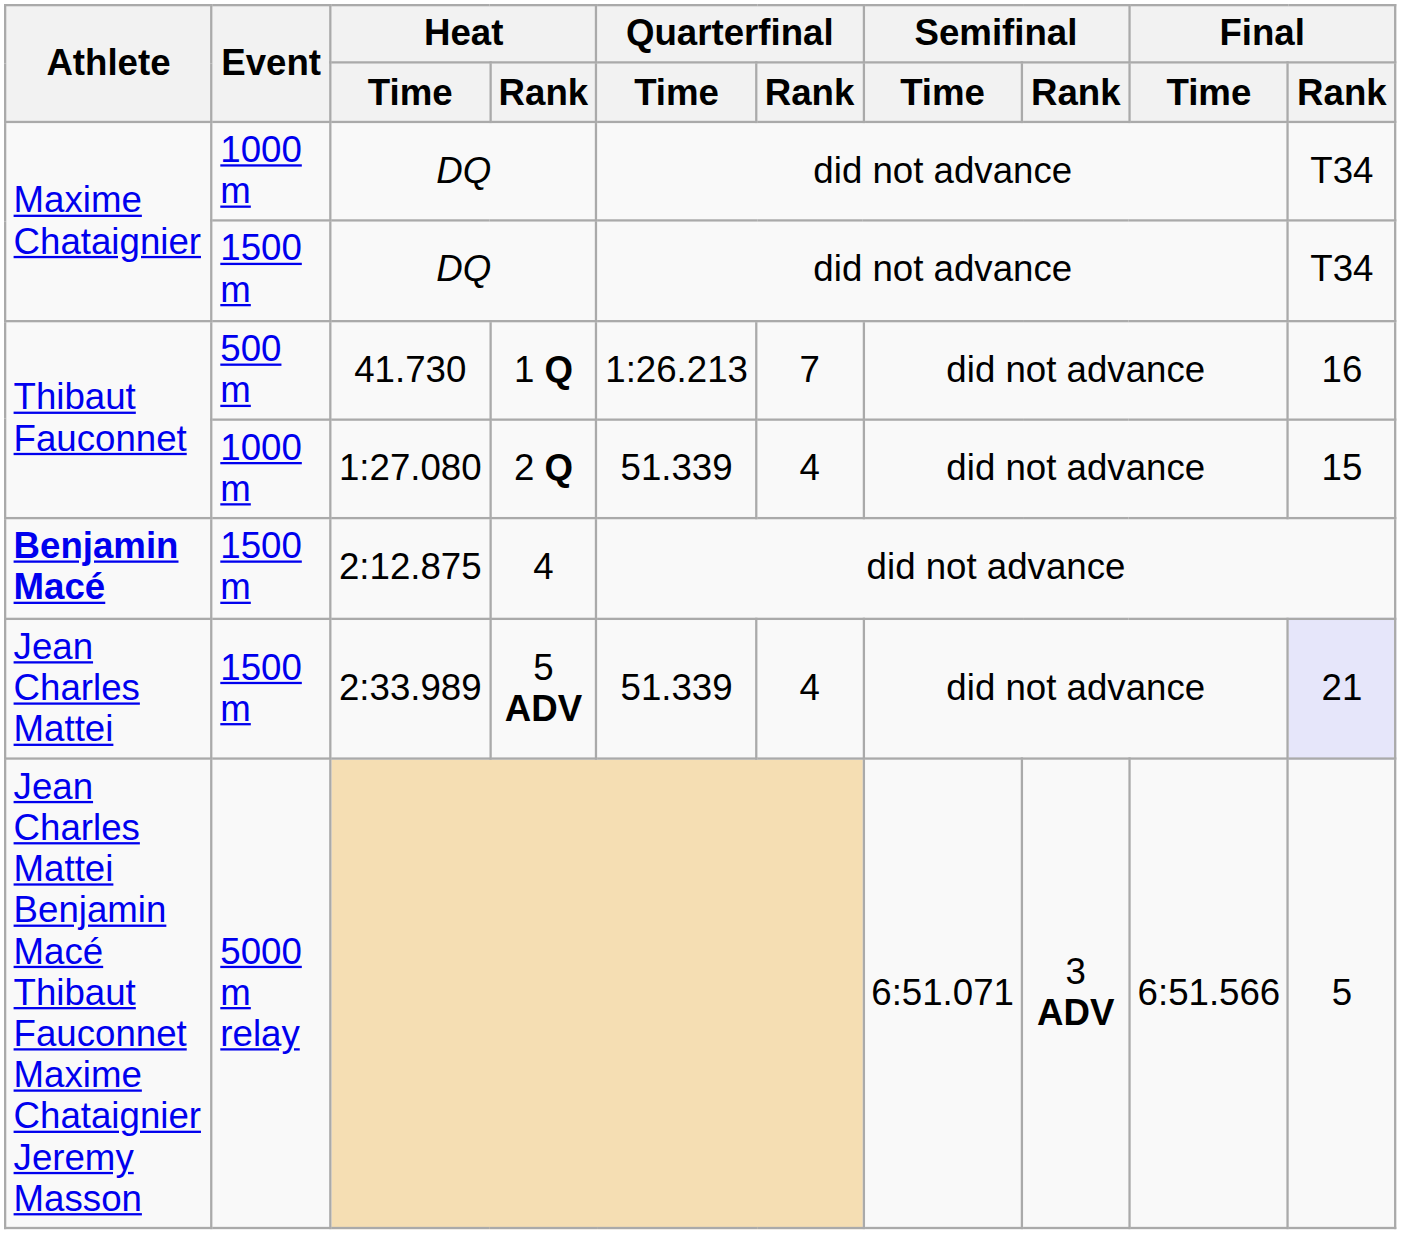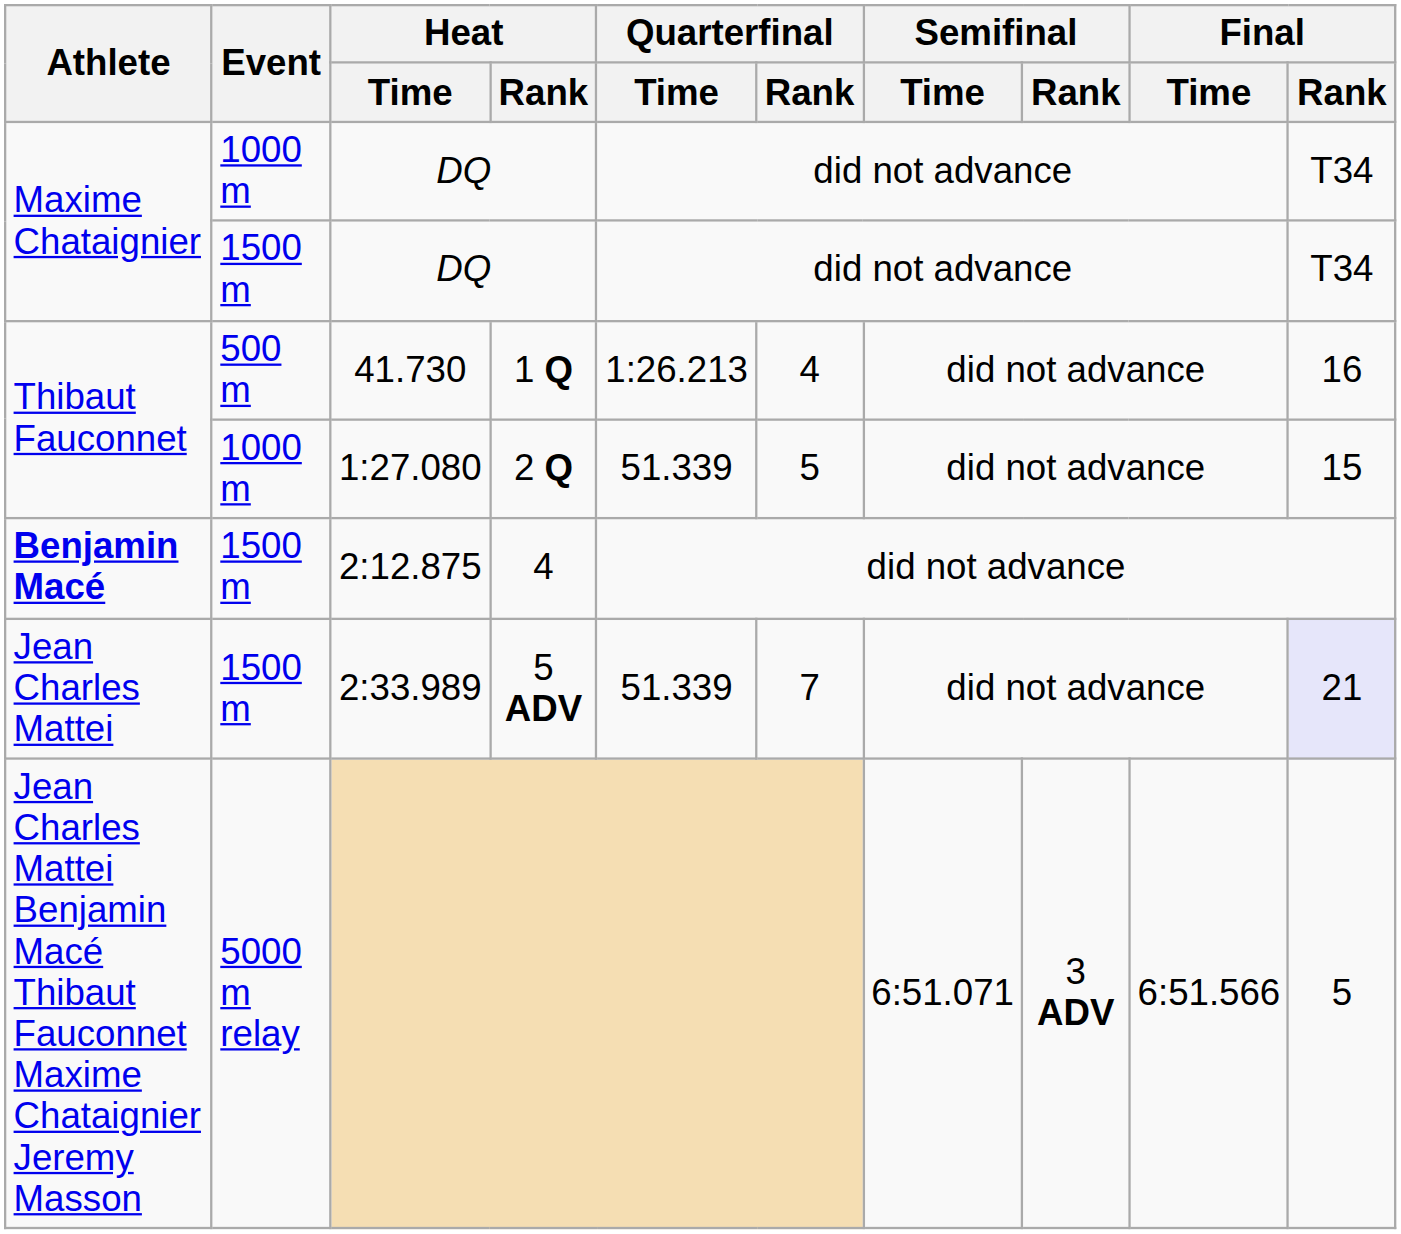41.730 | Quarterfinal / Rank: 7 -> 4
1:27.080 | Quarterfinal / Rank: 4 -> 5
2:33.989 | Quarterfinal / Rank: 4 -> 7
